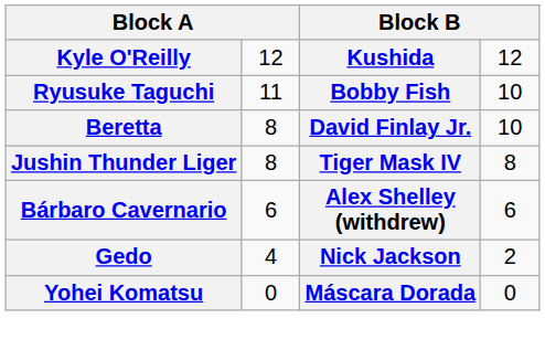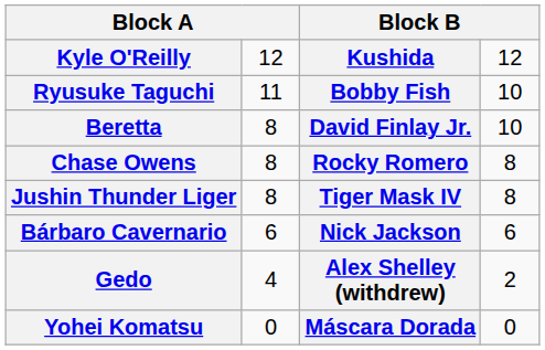+ row: Chase Owens | 8 | Rocky Romero | 8
Bárbaro Cavernario | column 3: Alex Shelley (withdrew) -> Nick Jackson
Gedo | column 3: Nick Jackson -> Alex Shelley (withdrew)
